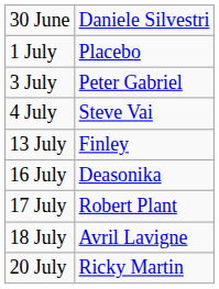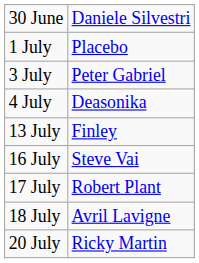4 July | column 2: Steve Vai -> Deasonika
16 July | column 2: Deasonika -> Steve Vai
